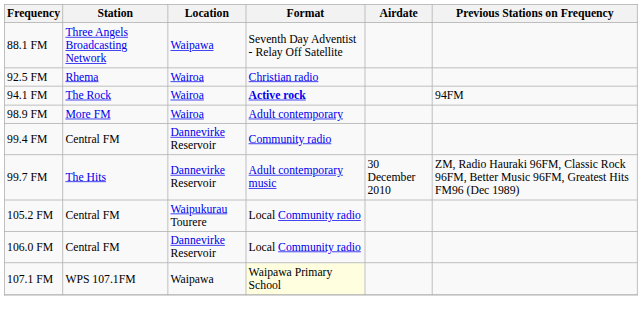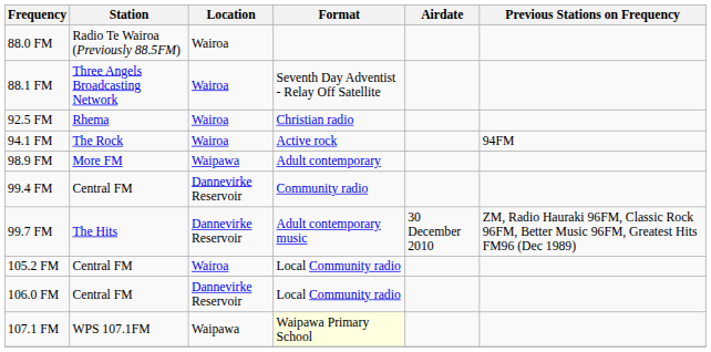+ row: 88.0 FM | Radio Te Wairoa (Previously 88.5FM) | Wairoa
88.1 FM | Location: Waipawa -> Wairoa
94.1 FM | Format: bold -> normal
98.9 FM | Location: Wairoa -> Waipawa
105.2 FM | Location: Waipukurau Tourere -> Wairoa
